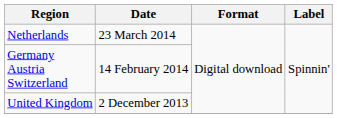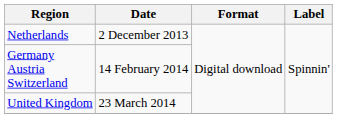Netherlands | Date: 23 March 2014 -> 2 December 2013
United Kingdom | Date: 2 December 2013 -> 23 March 2014
